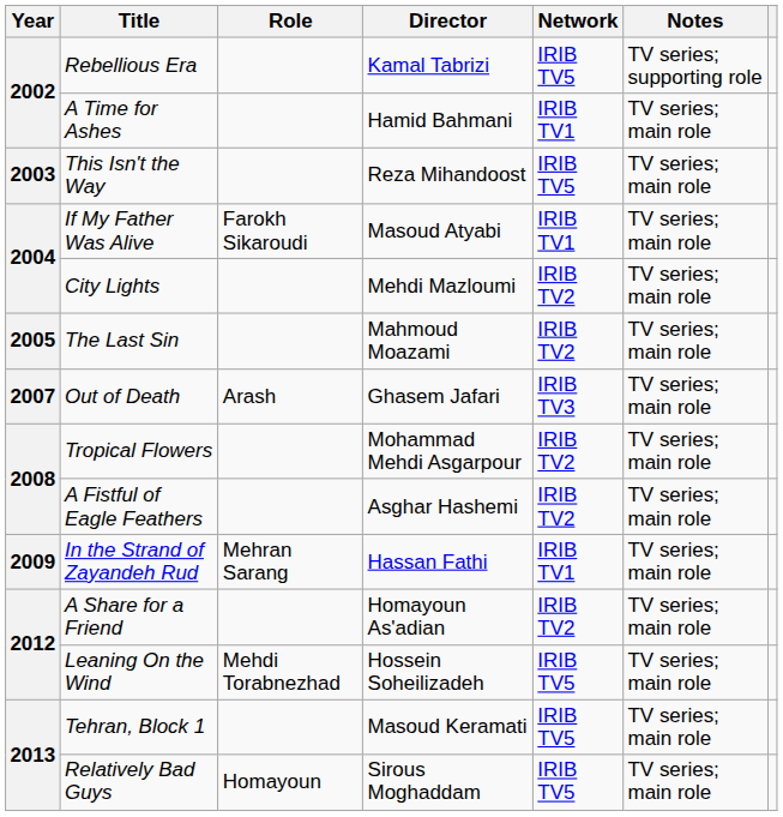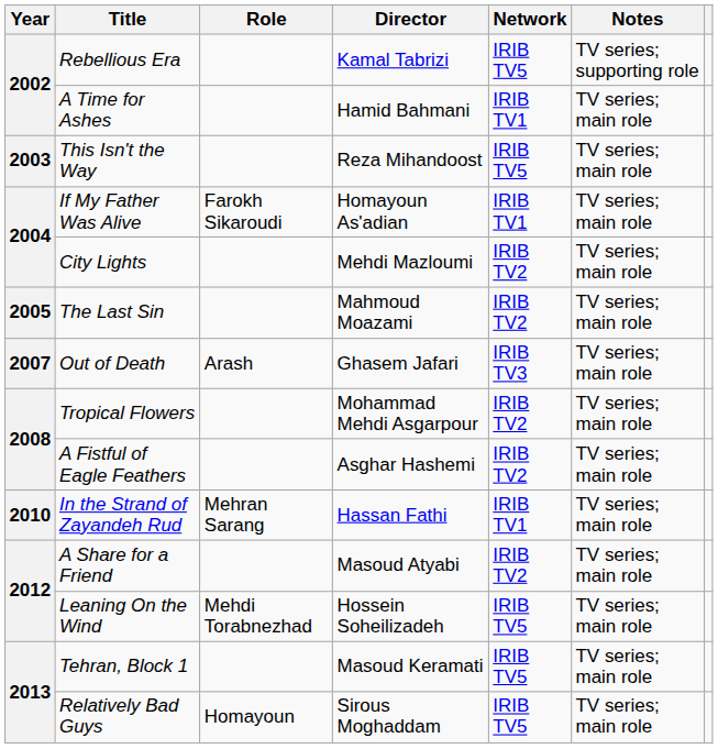If My Father Was Alive | Director: Masoud Atyabi -> Homayoun As'adian
In the Strand of Zayandeh Rud | Year: 2009 -> 2010
A Share for a Friend | Director: Homayoun As'adian -> Masoud Atyabi
